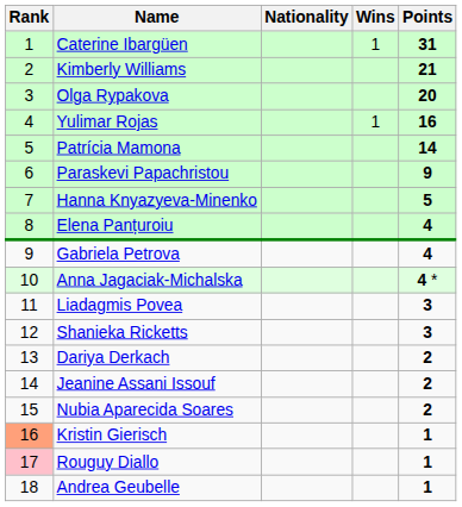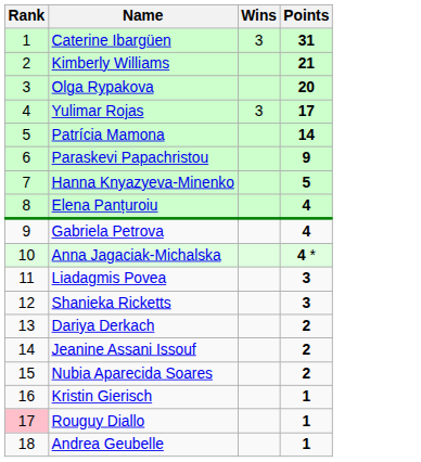- column: Nationality
Caterine Ibargüen | Wins: 1 -> 3
Yulimar Rojas | Wins: 1 -> 3
Yulimar Rojas | Points: 16 -> 17
Kristin Gierisch | Rank: lightsalmon background -> no background
